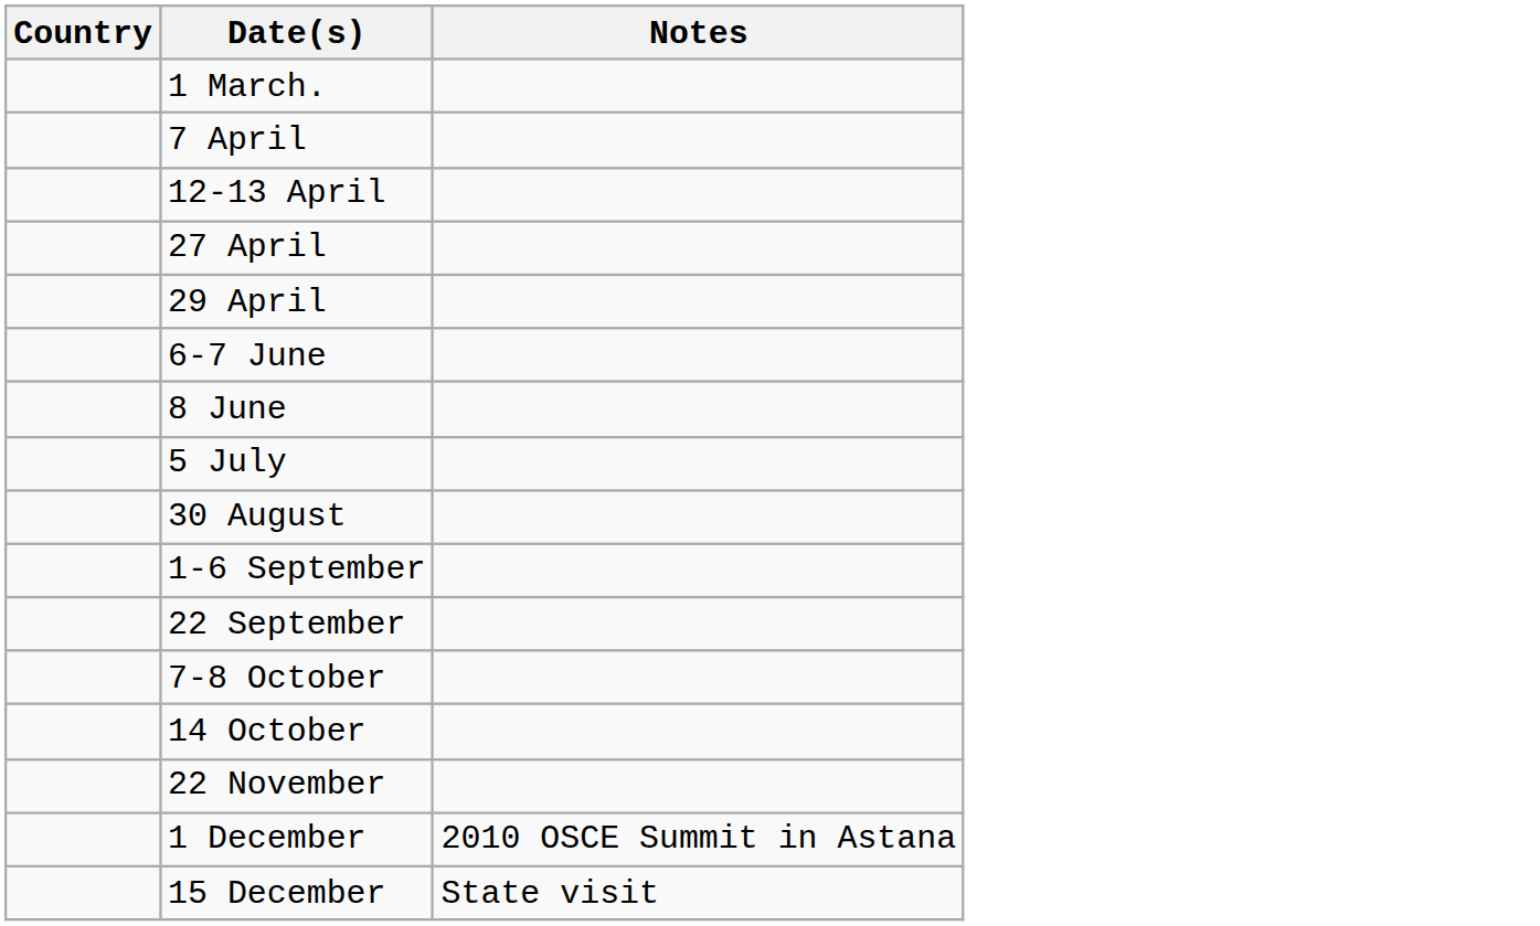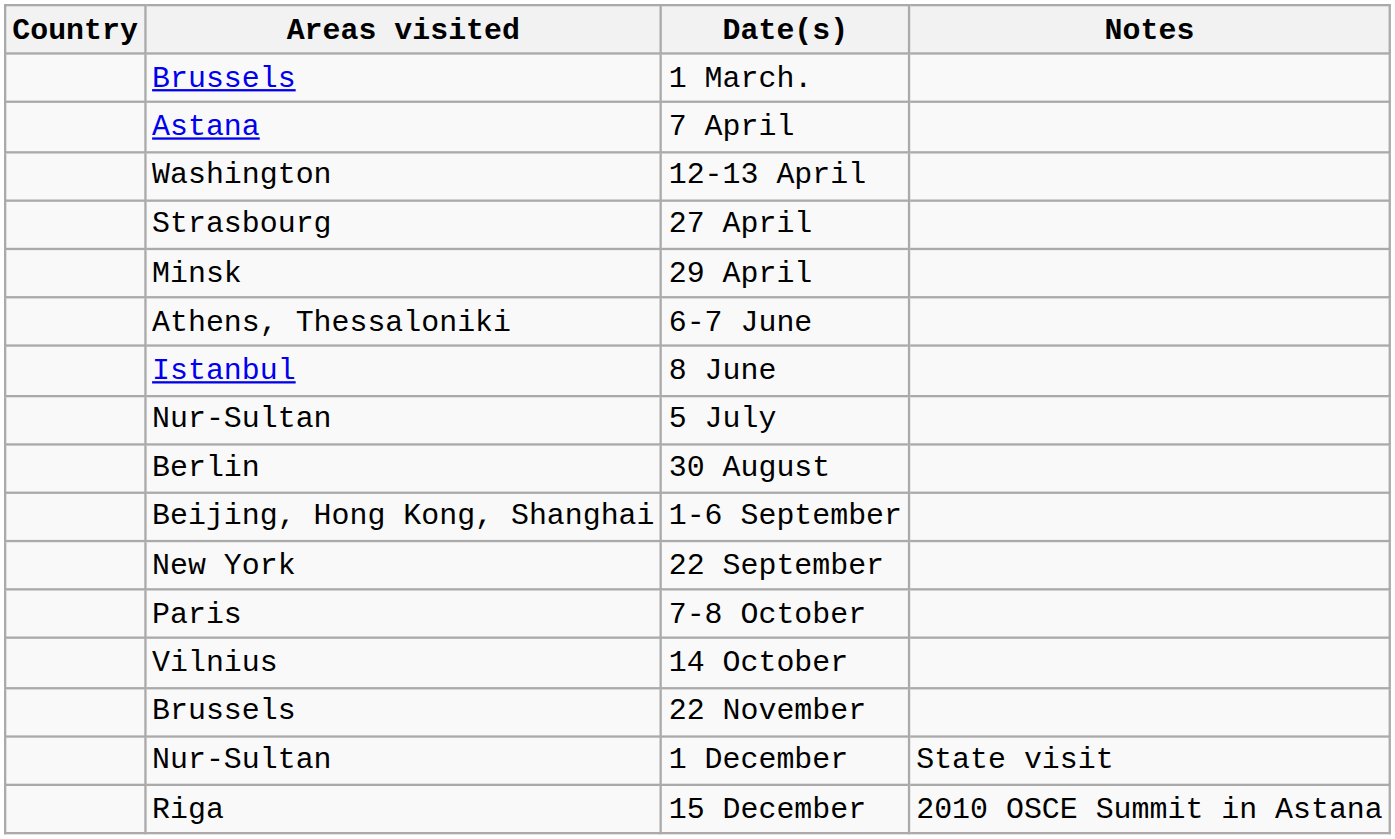+ column: Areas visited | Brussels | Astana | Washington | Strasbourg | Minsk | Athens, Thessaloniki | Istanbul | Nur-Sultan | Berlin | Beijing, Hong Kong, Shanghai | New York | Paris | Vilnius | Brussels | Nur-Sultan | Riga
1 December | Notes: 2010 OSCE Summit in Astana -> State visit
15 December | Notes: State visit -> 2010 OSCE Summit in Astana
